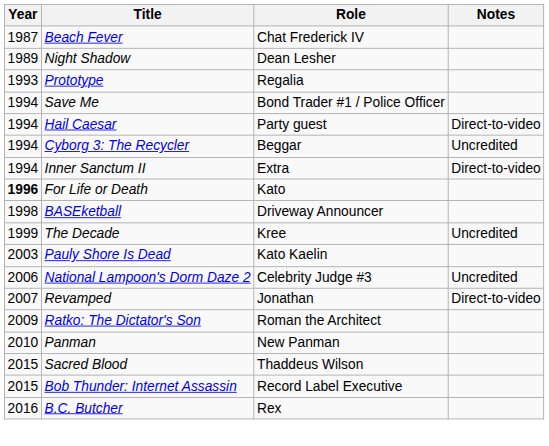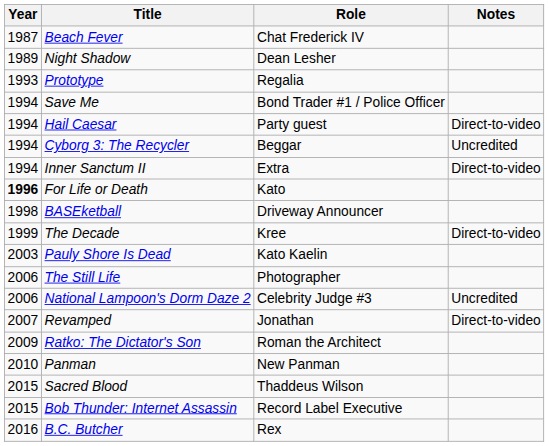The Decade | Notes: Uncredited -> Direct-to-video
+ row: 2006 | The Still Life | Photographer
